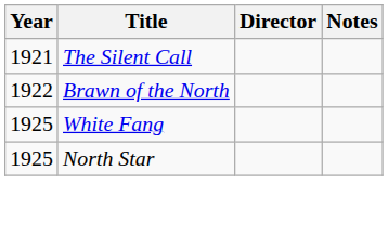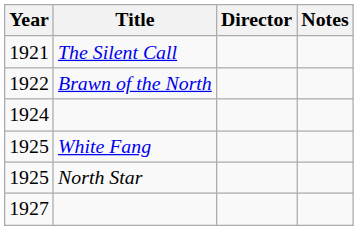+ row: 1924
+ row: 1927
